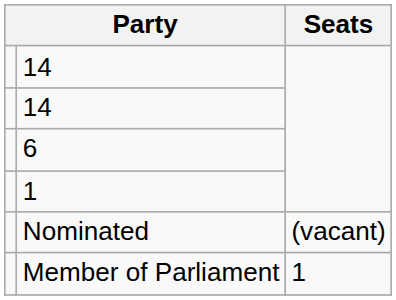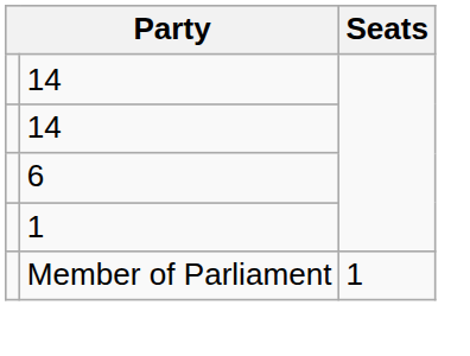- row: Nominated | (vacant)
